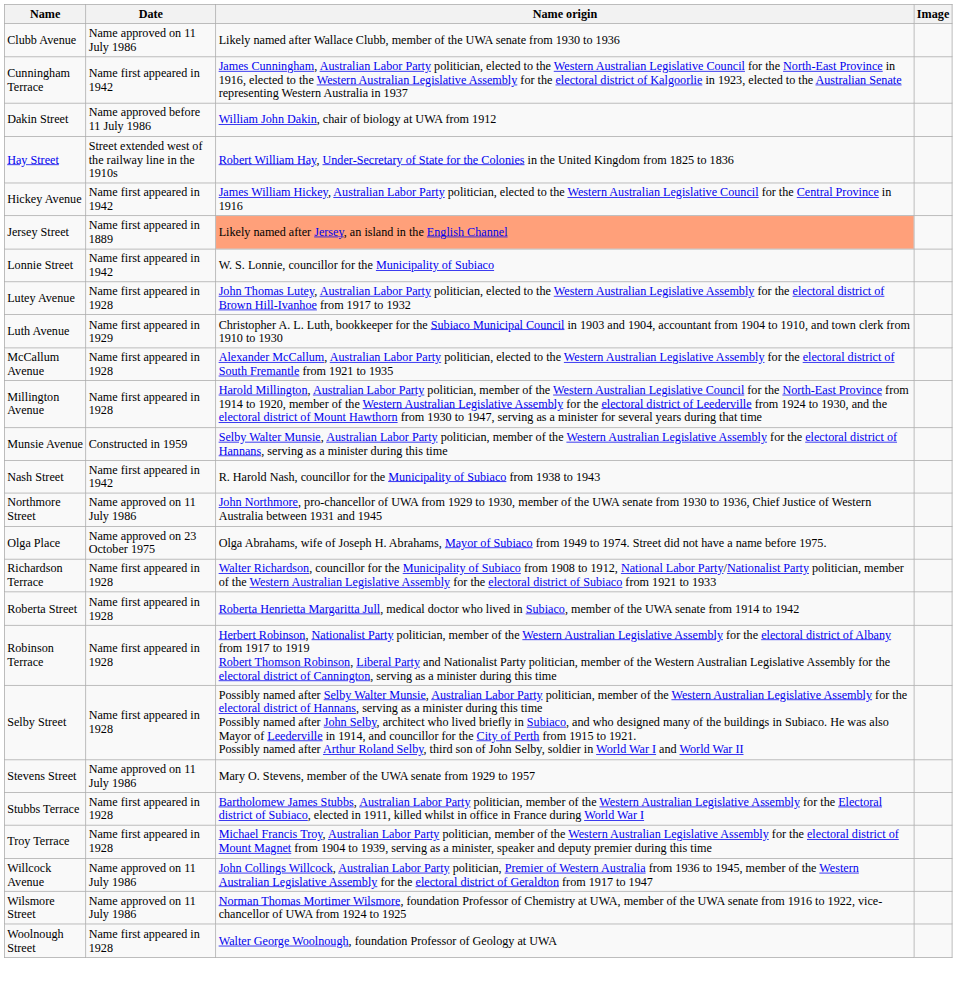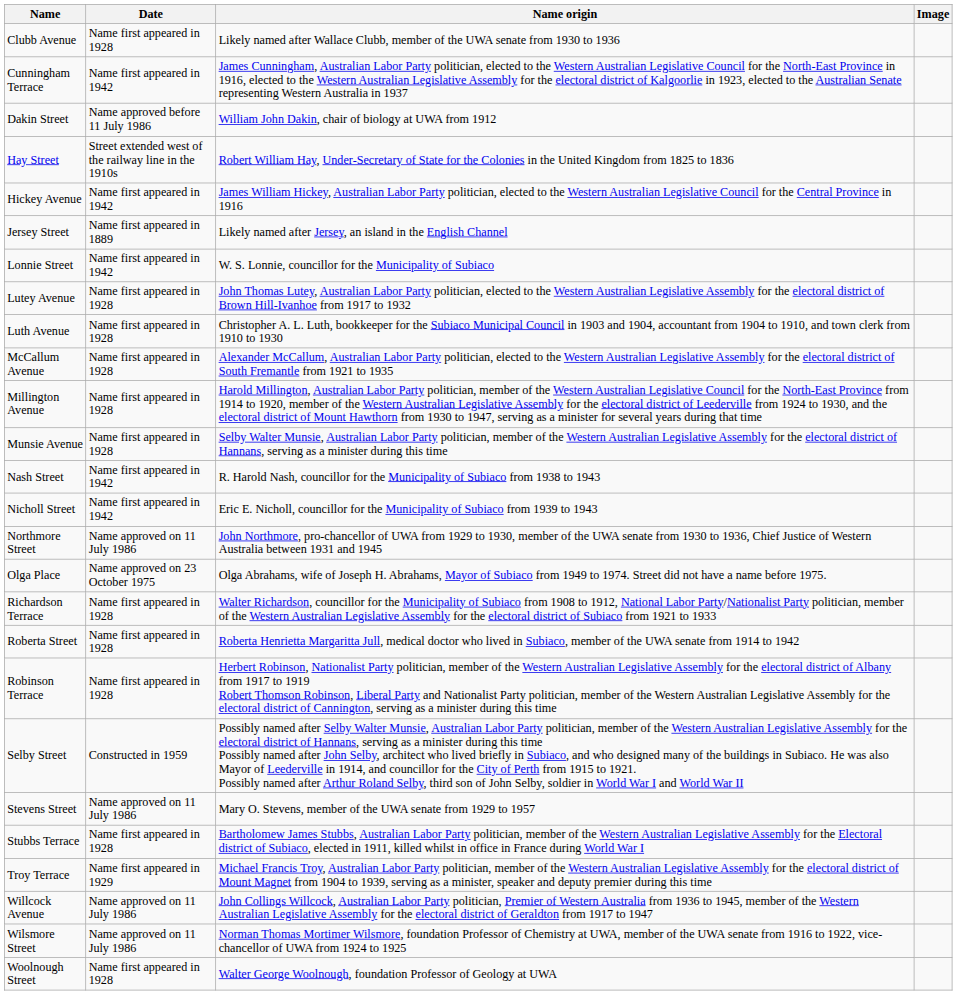Clubb Avenue | Date: Name approved on 11 July 1986 -> Name first appeared in 1928
Jersey Street | Name origin: lightsalmon background -> no background
Luth Avenue | Date: Name first appeared in 1929 -> Name first appeared in 1928
Munsie Avenue | Date: Constructed in 1959 -> Name first appeared in 1928
+ row: Nicholl Street | Name first appeared in 1942 | Eric E. Nicholl, councillor for the Municipality of Subiaco from 1939 to 1943
Selby Street | Date: Name first appeared in 1928 -> Constructed in 1959
Troy Terrace | Date: Name first appeared in 1928 -> Name first appeared in 1929
